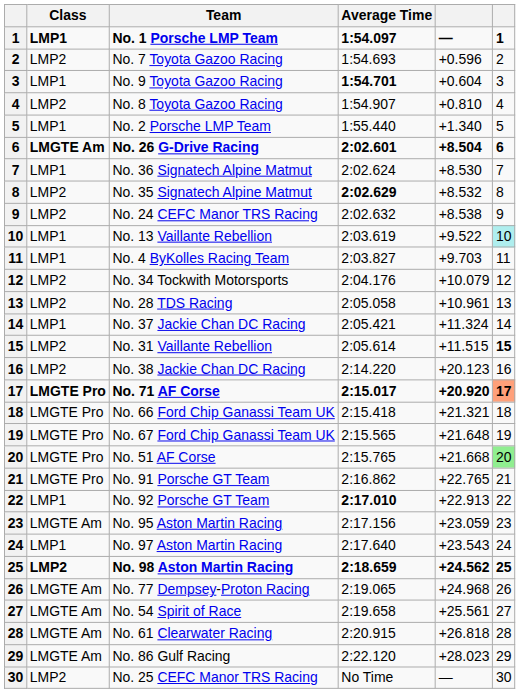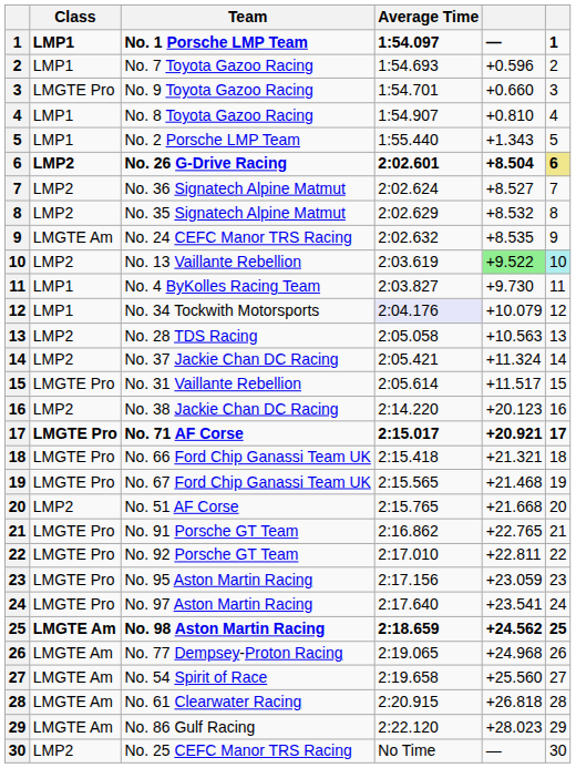No. 7 Toyota Gazoo Racing | Class: LMP2 -> LMP1
No. 9 Toyota Gazoo Racing | Class: LMP1 -> LMGTE Pro
No. 9 Toyota Gazoo Racing | Average Time: bold -> normal
No. 9 Toyota Gazoo Racing | column 5: +0.604 -> +0.660
No. 8 Toyota Gazoo Racing | Class: LMP2 -> LMP1
No. 2 Porsche LMP Team | column 5: +1.340 -> +1.343
No. 26 G-Drive Racing | Class: LMGTE Am -> LMP2
No. 26 G-Drive Racing | column 6: no background -> khaki background
No. 36 Signatech Alpine Matmut | Class: LMP1 -> LMP2
No. 36 Signatech Alpine Matmut | column 5: +8.530 -> +8.527
No. 35 Signatech Alpine Matmut | Average Time: bold -> normal
No. 24 CEFC Manor TRS Racing | Class: LMP2 -> LMGTE Am
No. 24 CEFC Manor TRS Racing | column 5: +8.538 -> +8.535
No. 13 Vaillante Rebellion | Class: LMP1 -> LMP2
No. 13 Vaillante Rebellion | column 5: no background -> lightgreen background
No. 4 ByKolles Racing Team | column 5: +9.703 -> +9.730
No. 34 Tockwith Motorsports | Class: LMP2 -> LMP1
No. 34 Tockwith Motorsports | Average Time: no background -> lavender background
No. 28 TDS Racing | column 5: +10.961 -> +10.563
No. 37 Jackie Chan DC Racing | Class: LMP1 -> LMP2
No. 31 Vaillante Rebellion | Class: LMP2 -> LMGTE Pro
No. 31 Vaillante Rebellion | column 5: +11.515 -> +11.517
No. 31 Vaillante Rebellion | column 6: bold -> normal
No. 71 AF Corse | column 5: +20.920 -> +20.921
No. 71 AF Corse | column 6: lightsalmon background -> no background
No. 67 Ford Chip Ganassi Team UK | column 5: +21.648 -> +21.468
No. 51 AF Corse | Class: LMGTE Pro -> LMP2
No. 51 AF Corse | column 6: lightgreen background -> no background
No. 92 Porsche GT Team | Class: LMP1 -> LMGTE Pro
No. 92 Porsche GT Team | Average Time: bold -> normal
No. 92 Porsche GT Team | column 5: +22.913 -> +22.811
No. 95 Aston Martin Racing | Class: LMGTE Am -> LMGTE Pro
No. 97 Aston Martin Racing | Class: LMP1 -> LMGTE Pro
No. 97 Aston Martin Racing | column 5: +23.543 -> +23.541
No. 98 Aston Martin Racing | Class: LMP2 -> LMGTE Am
No. 54 Spirit of Race | column 5: +25.561 -> +25.560
